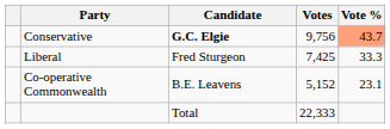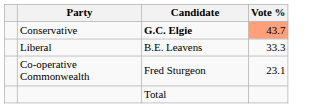- column: Votes | 9,756 | 7,425 | 5,152 | 22,333
Liberal | Candidate: Fred Sturgeon -> B.E. Leavens
Co-operative Commonwealth | Candidate: B.E. Leavens -> Fred Sturgeon
